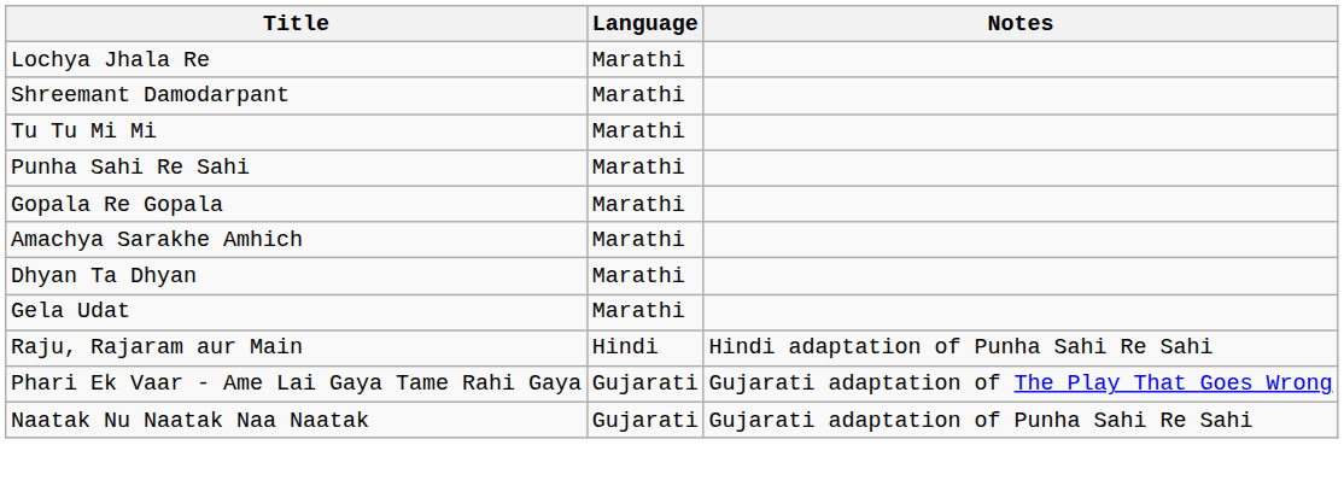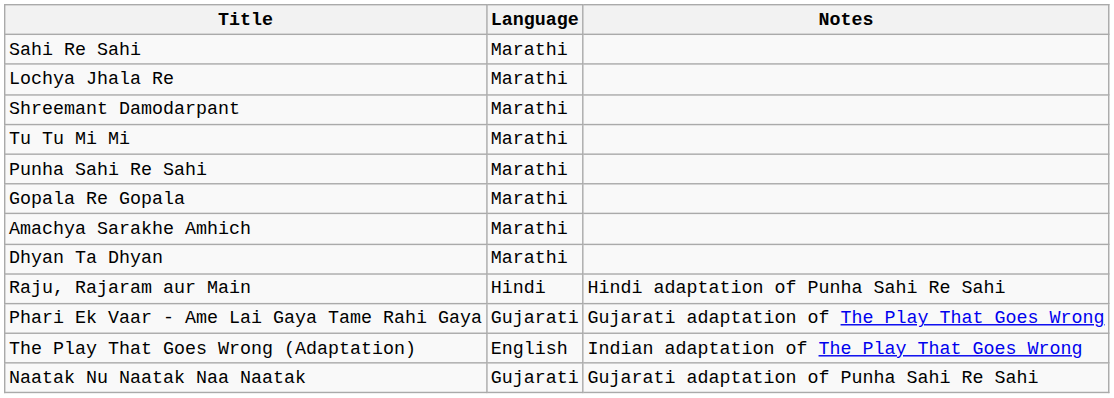+ row: Sahi Re Sahi | Marathi
- row: Gela Udat | Marathi
+ row: The Play That Goes Wrong (Adaptation) | English | Indian adaptation of The Play That Goes Wrong
